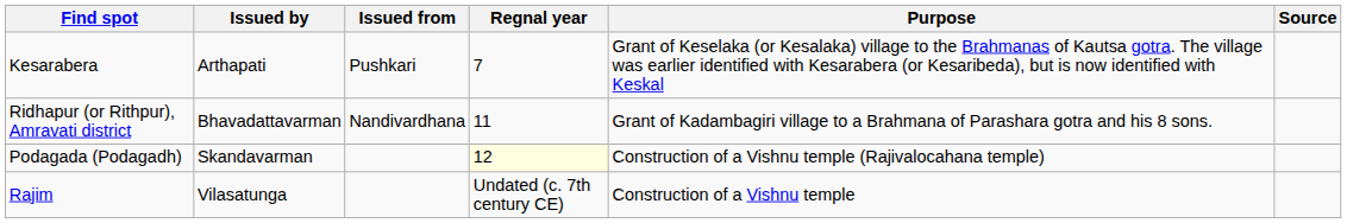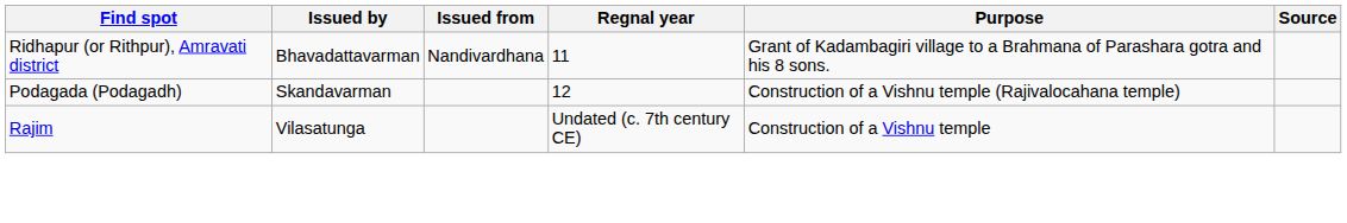- row: Kesarabera | Arthapati | Pushkari | 7 | Grant of Keselaka (or Kesalaka) village to the Brahmanas of Kautsa gotra. The village was earlier identified with Kesarabera (or Kesaribeda), but is now identified with Keskal
Podagada (Podagadh) | Regnal year: lightyellow background -> no background
